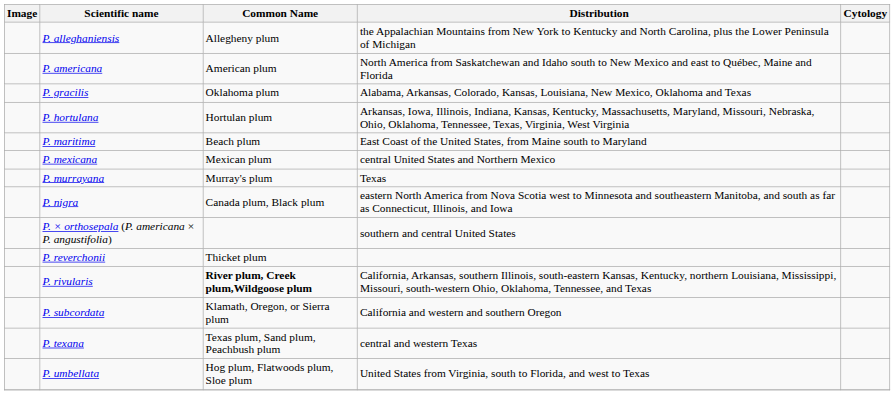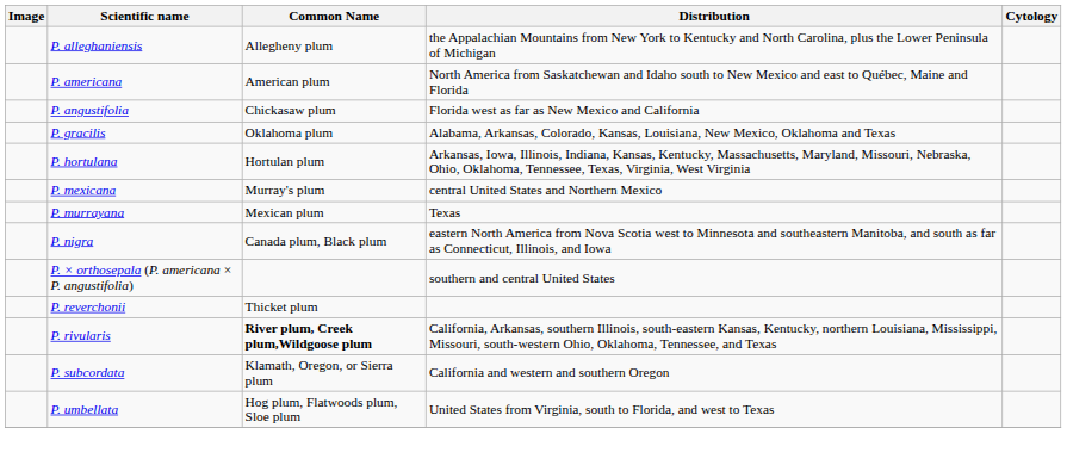+ row: P. angustifolia | Chickasaw plum | Florida west as far as New Mexico and California
- row: P. maritima | Beach plum | East Coast of the United States, from Maine south to Maryland
P. mexicana | Common Name: Mexican plum -> Murray's plum
P. murrayana | Common Name: Murray's plum -> Mexican plum
- row: P. texana | Texas plum, Sand plum, Peachbush plum | central and western Texas
